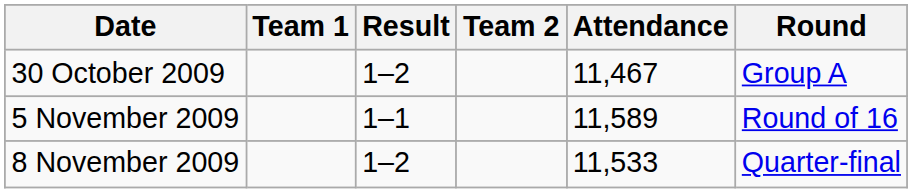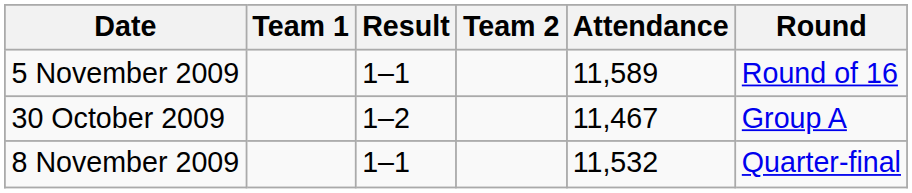rows swapped: 30 October 2009 <-> 5 November 2009
8 November 2009 | Result: 1–2 -> 1–1
8 November 2009 | Attendance: 11,533 -> 11,532
